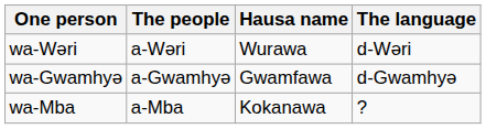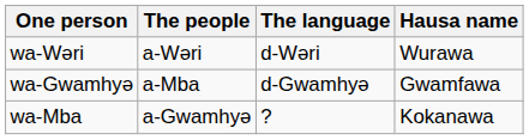columns swapped: The language <-> Hausa name
wa-Gwamhyə | The people: a-Gwamhyə -> a-Mba
wa-Mba | The people: a-Mba -> a-Gwamhyə
